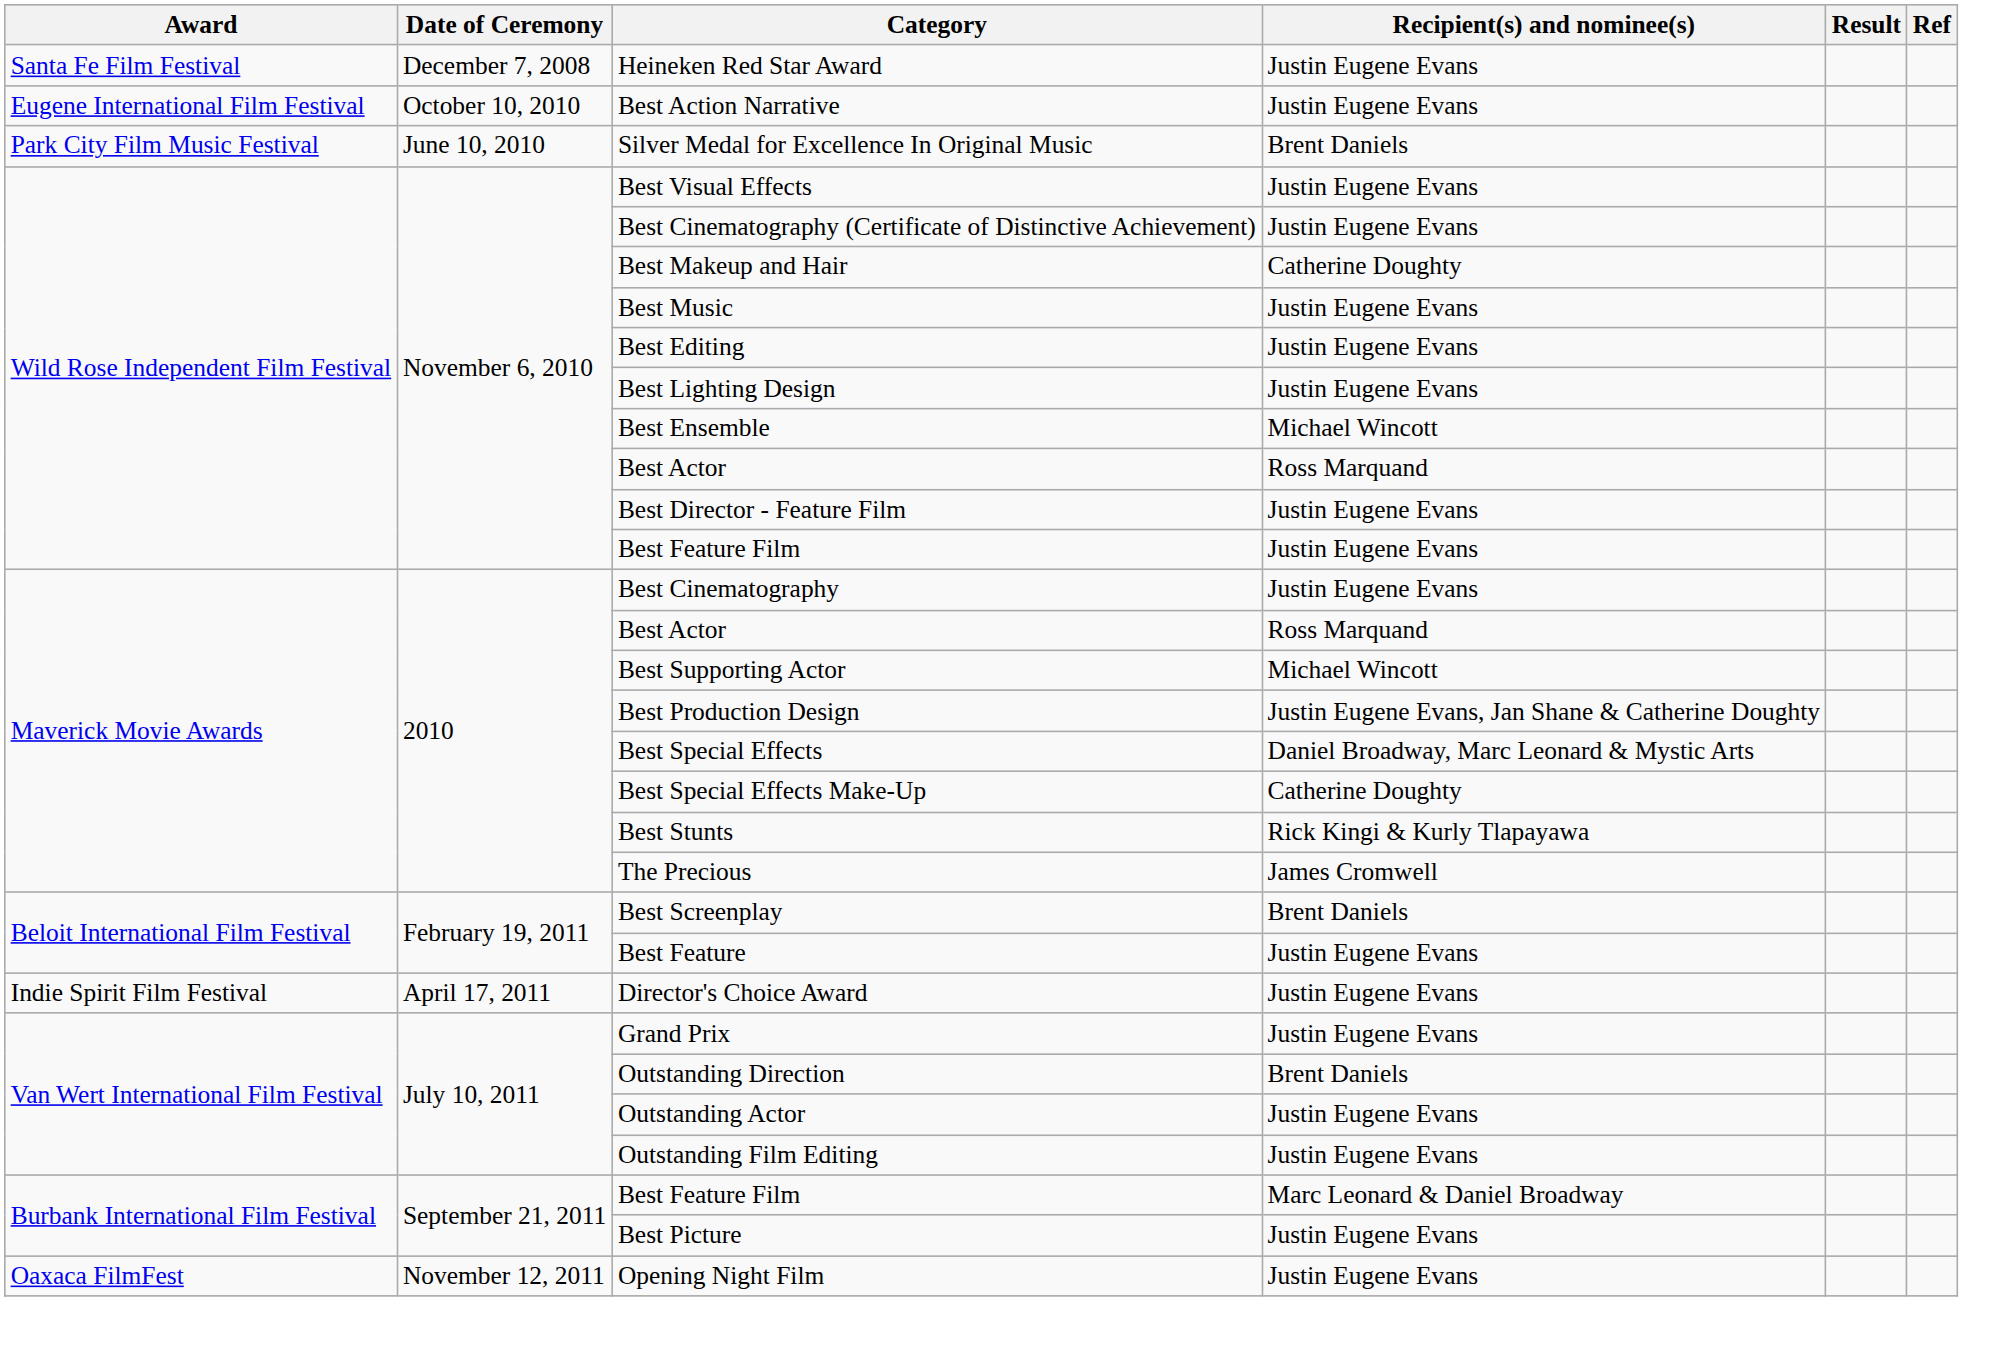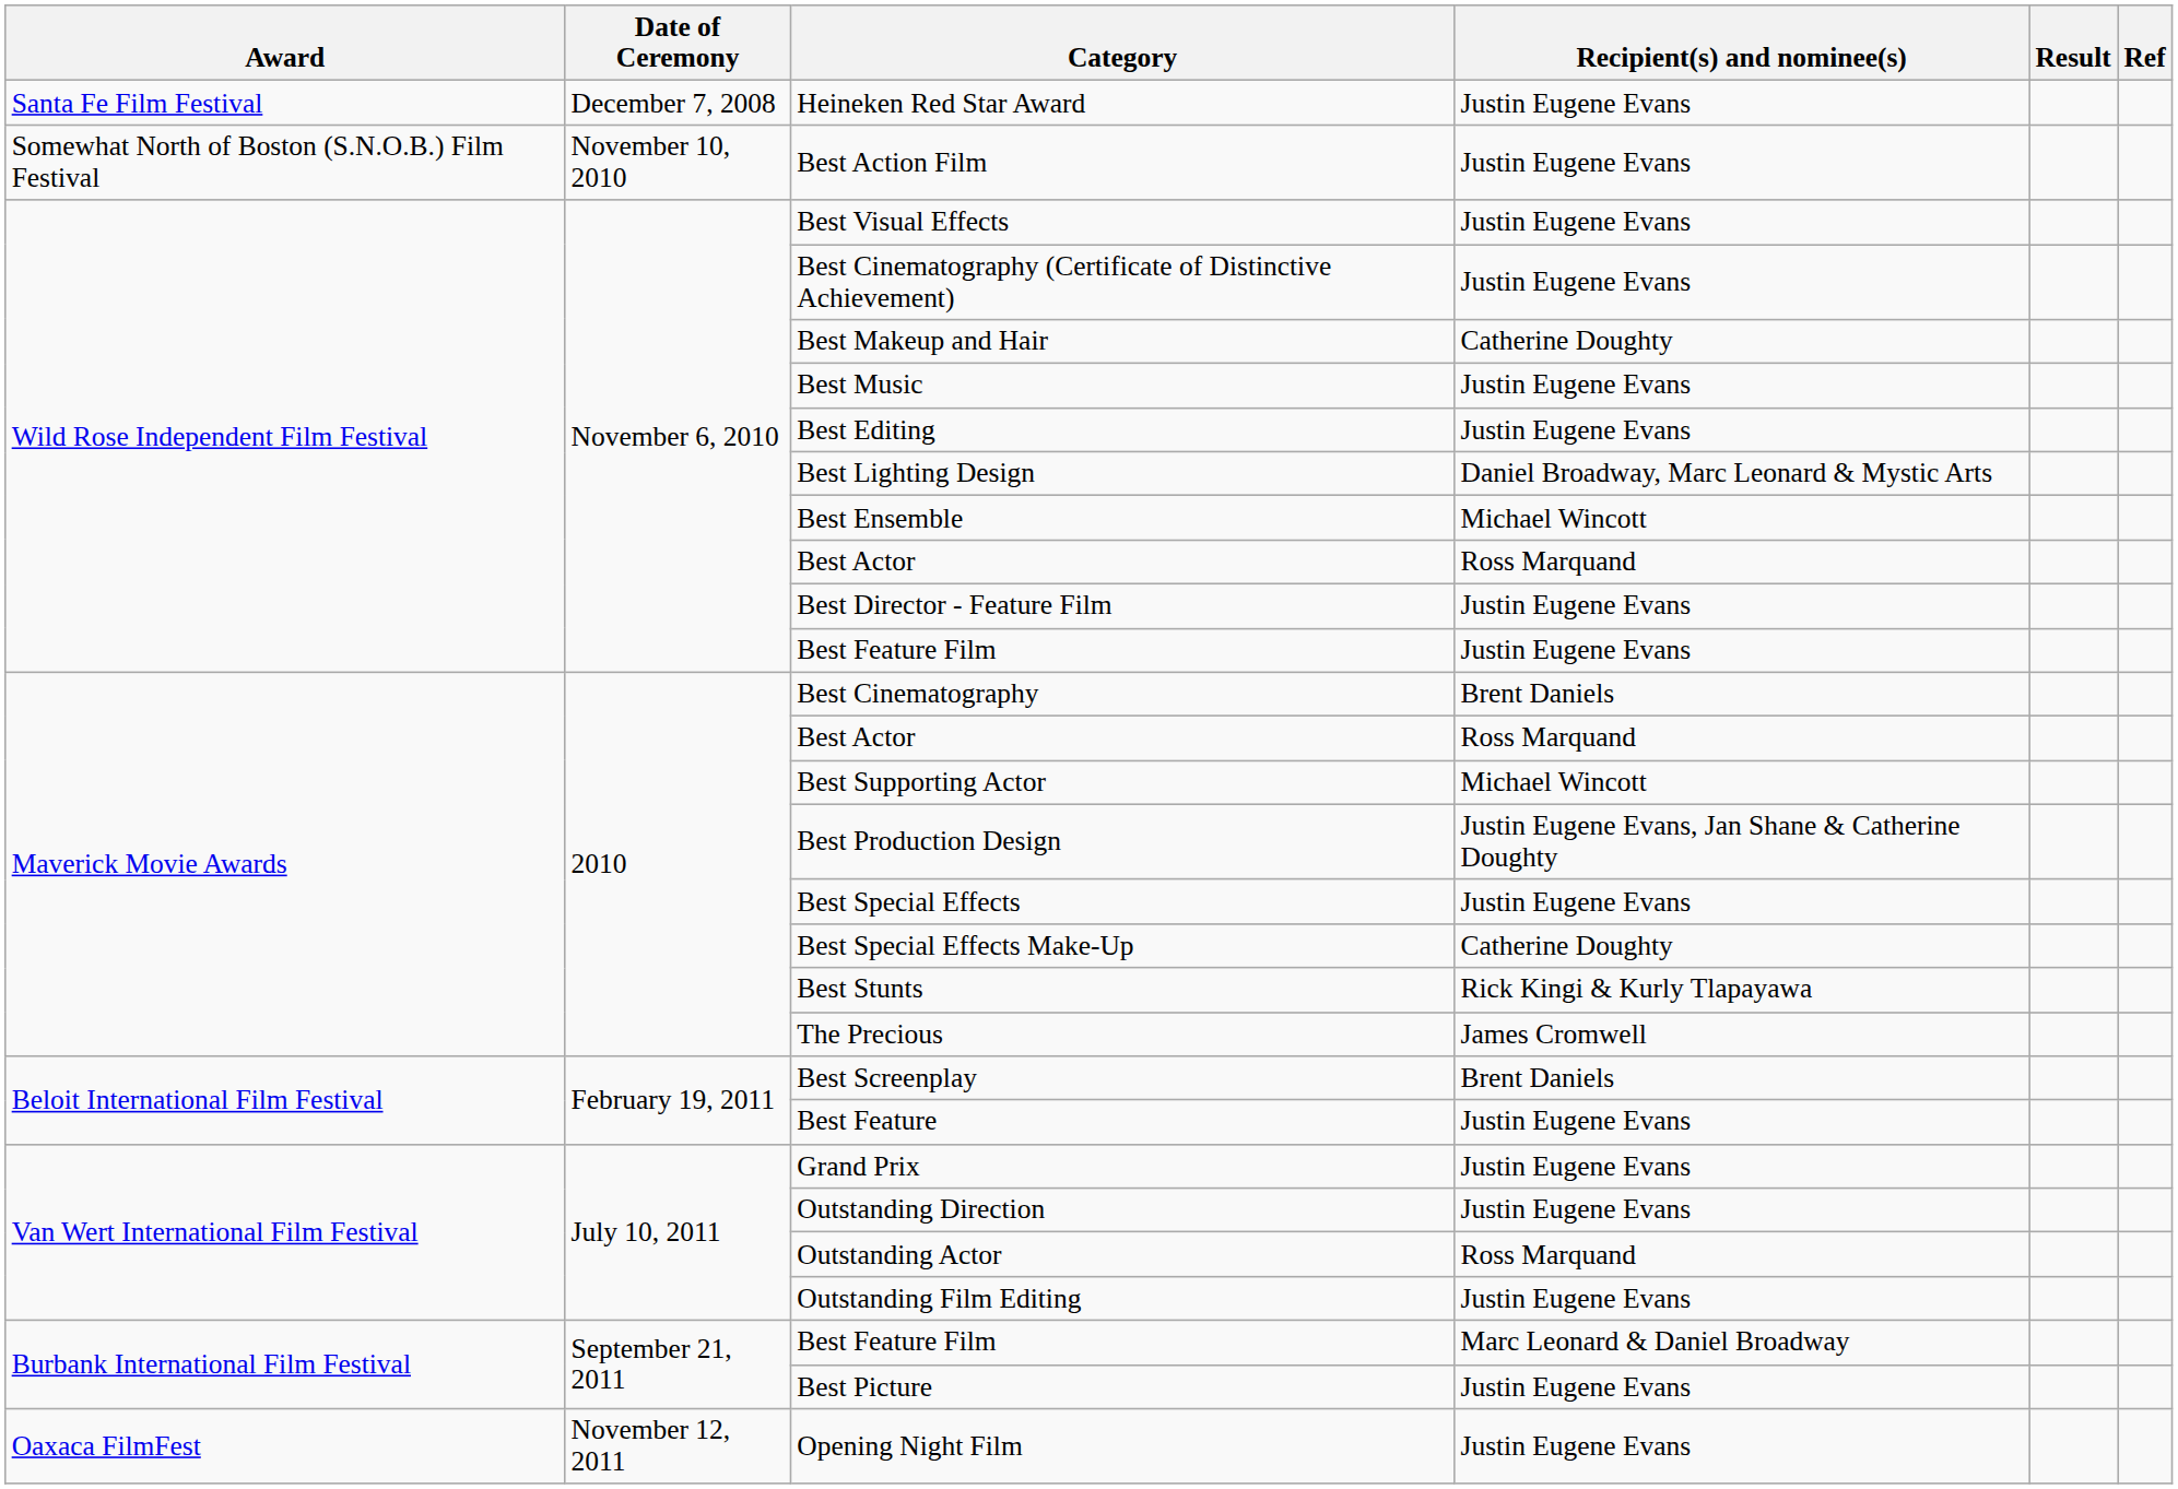- row: Eugene International Film Festival | October 10, 2010 | Best Action Narrative | Justin Eugene Evans
+ row: Somewhat North of Boston (S.N.O.B.) Film Festival | November 10, 2010 | Best Action Film | Justin Eugene Evans
- row: Park City Film Music Festival | June 10, 2010 | Silver Medal for Excellence In Original Music | Brent Daniels
Best Lighting Design | Recipient(s) and nominee(s): Justin Eugene Evans -> Daniel Broadway, Marc Leonard & Mystic Arts
Best Cinematography | Recipient(s) and nominee(s): Justin Eugene Evans -> Brent Daniels
Best Special Effects | Recipient(s) and nominee(s): Daniel Broadway, Marc Leonard & Mystic Arts -> Justin Eugene Evans
- row: Indie Spirit Film Festival | April 17, 2011 | Director's Choice Award | Justin Eugene Evans
Outstanding Direction | Recipient(s) and nominee(s): Brent Daniels -> Justin Eugene Evans
Outstanding Actor | Recipient(s) and nominee(s): Justin Eugene Evans -> Ross Marquand
